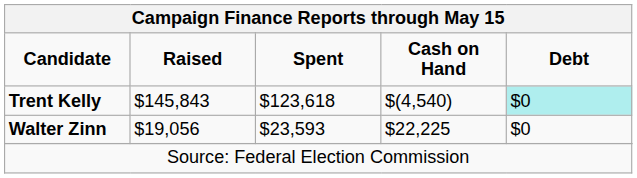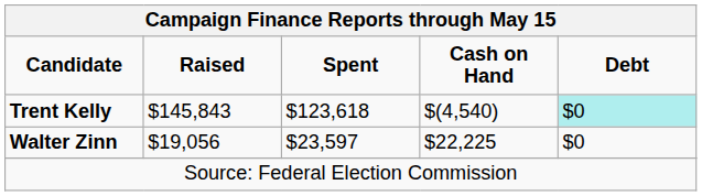Walter Zinn | Campaign Finance Reports through May 15 / Spent: $23,593 -> $23,597
